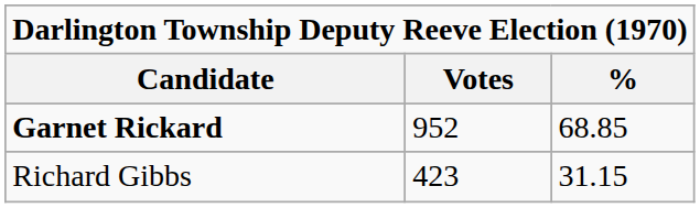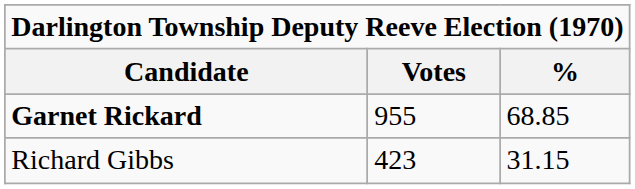Garnet Rickard | Votes: 952 -> 955
